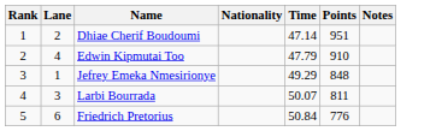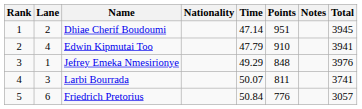+ column: Total | 3945 | 3941 | 3976 | 3741 | 3057
